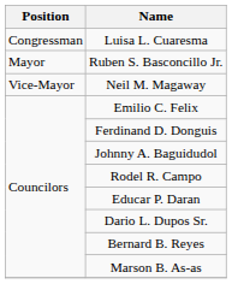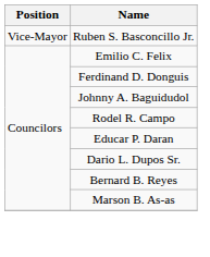- row: Congressman | Luisa L. Cuaresma
Ruben S. Basconcillo Jr. | Position: Mayor -> Vice-Mayor
- row: Vice-Mayor | Neil M. Magaway
